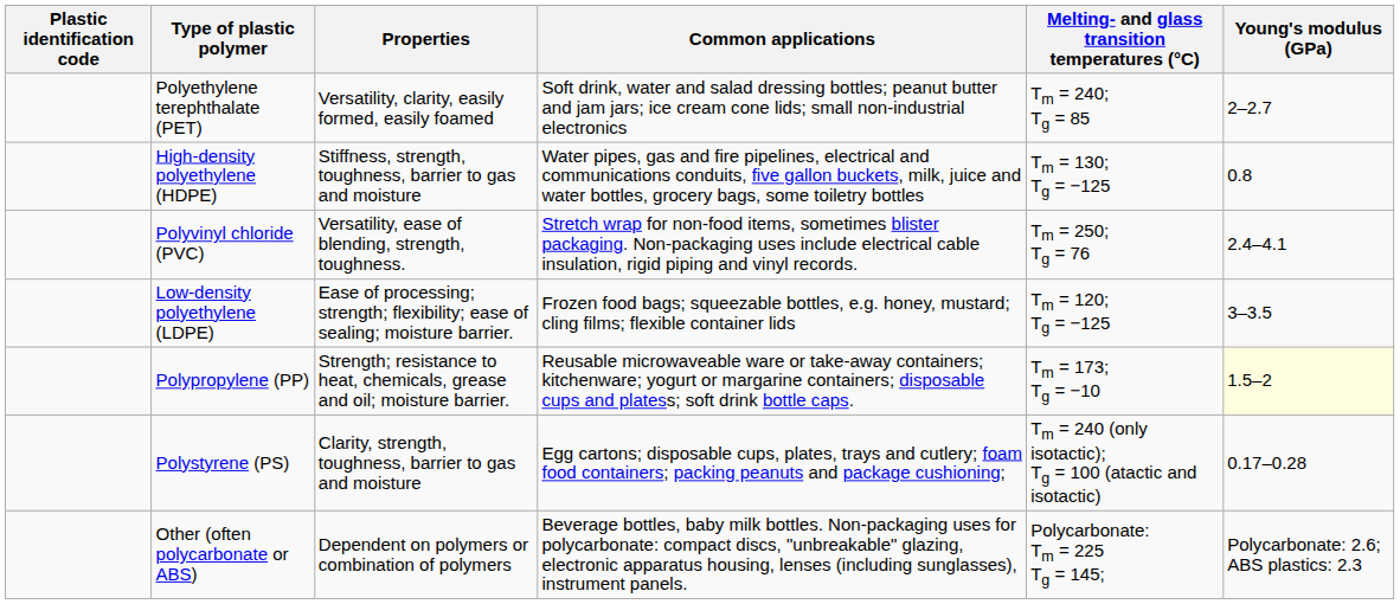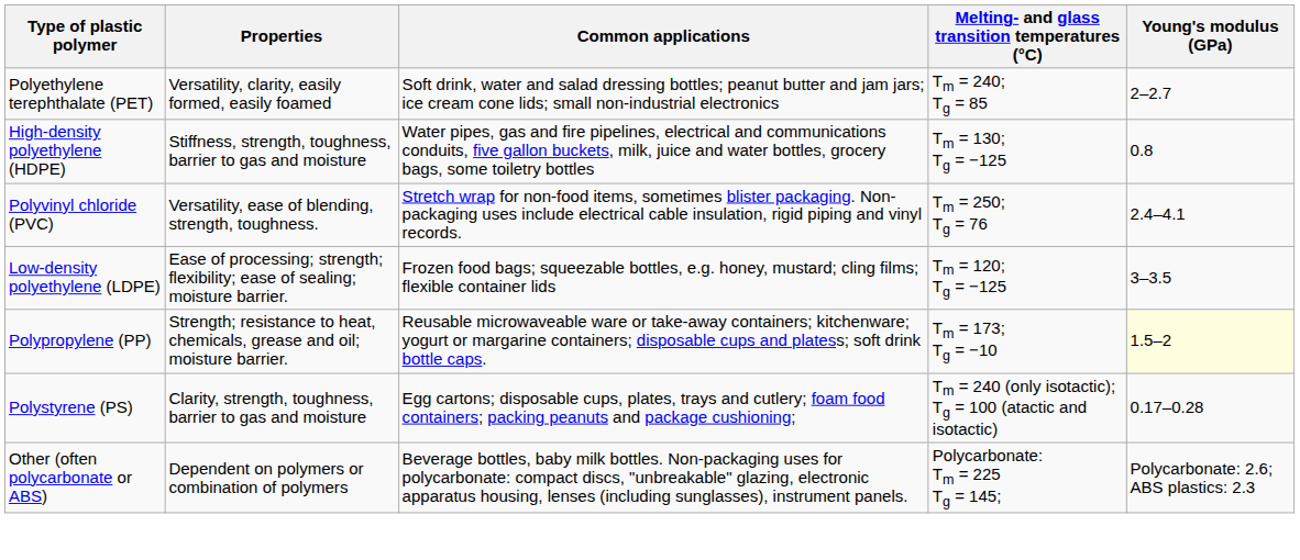- column: Plastic identification code
